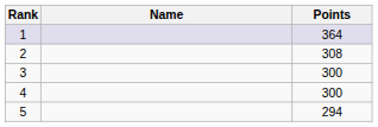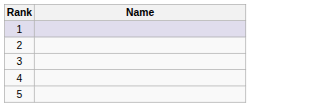- column: Points | 364 | 308 | 300 | 300 | 294
